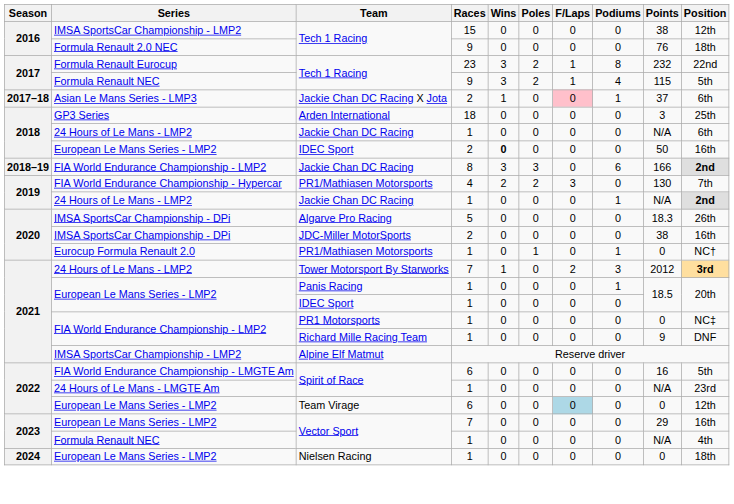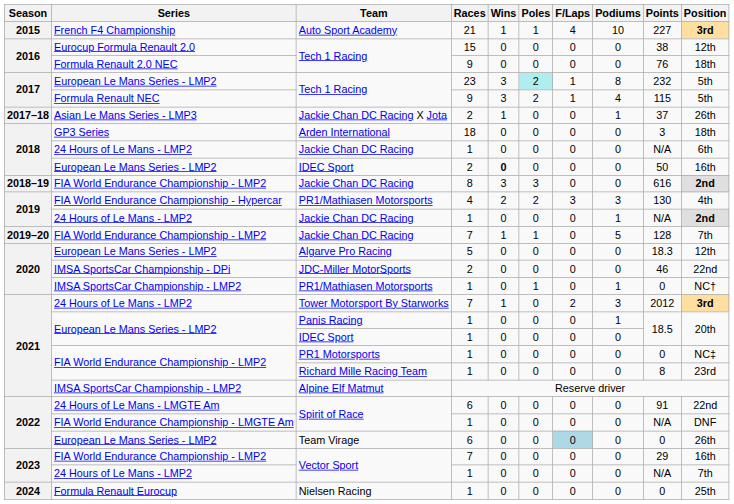+ row: 2015 | French F4 Championship | Auto Sport Academy | 21 | 1 | 1 | 4 | 10 | 227 | 3rd
Tech 1 Racing / 15 | Series: IMSA SportsCar Championship - LMP2 -> Eurocup Formula Renault 2.0
Tech 1 Racing / 23 | Series: Formula Renault Eurocup -> European Le Mans Series - LMP2
Tech 1 Racing / 23 | Poles: no background -> paleturquoise background
Tech 1 Racing / 23 | Position: 22nd -> 5th
Jackie Chan DC Racing X Jota | F/Laps: pink background -> no background
Jackie Chan DC Racing X Jota | Position: 6th -> 26th
Arden International | Position: 25th -> 18th
Jackie Chan DC Racing / 8 | Podiums: 6 -> 0
Jackie Chan DC Racing / 8 | Points: 166 -> 616
PR1/Mathiasen Motorsports / 4 | Podiums: 0 -> 3
PR1/Mathiasen Motorsports / 4 | Position: 7th -> 4th
+ row: 2019–20 | FIA World Endurance Championship - LMP2 | Jackie Chan DC Racing | 7 | 1 | 1 | 0 | 5 | 128 | 7th
Algarve Pro Racing | Series: IMSA SportsCar Championship - DPi -> European Le Mans Series - LMP2
Algarve Pro Racing | Position: 26th -> 12th
JDC-Miller MotorSports | Points: 38 -> 46
JDC-Miller MotorSports | Position: 16th -> 22nd
PR1/Mathiasen Motorsports / 1 | Series: Eurocup Formula Renault 2.0 -> IMSA SportsCar Championship - LMP2
Richard Mille Racing Team | Points: 9 -> 8
Richard Mille Racing Team | Position: DNF -> 23rd
Spirit of Race / 6 | Series: FIA World Endurance Championship - LMGTE Am -> 24 Hours of Le Mans - LMGTE Am
Spirit of Race / 6 | Points: 16 -> 91
Spirit of Race / 6 | Position: 5th -> 22nd
Spirit of Race / 1 | Series: 24 Hours of Le Mans - LMGTE Am -> FIA World Endurance Championship - LMGTE Am
Spirit of Race / 1 | Position: 23rd -> DNF
Team Virage | Position: 12th -> 26th
Vector Sport / 7 | Series: European Le Mans Series - LMP2 -> FIA World Endurance Championship - LMP2
Vector Sport / 1 | Series: Formula Renault NEC -> 24 Hours of Le Mans - LMP2
Vector Sport / 1 | Position: 4th -> 7th
Nielsen Racing | Series: European Le Mans Series - LMP2 -> Formula Renault Eurocup
Nielsen Racing | Position: 18th -> 25th
